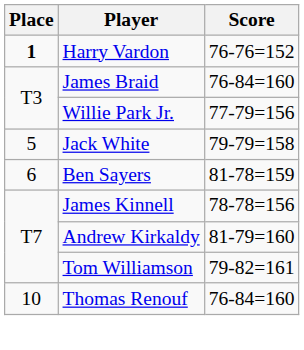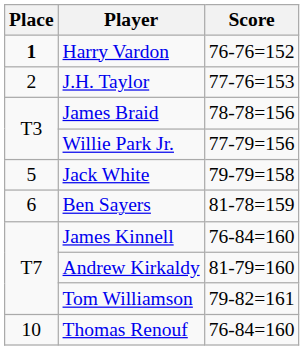+ row: 2 | J.H. Taylor | 77-76=153
James Braid | Score: 76-84=160 -> 78-78=156
James Kinnell | Score: 78-78=156 -> 76-84=160
